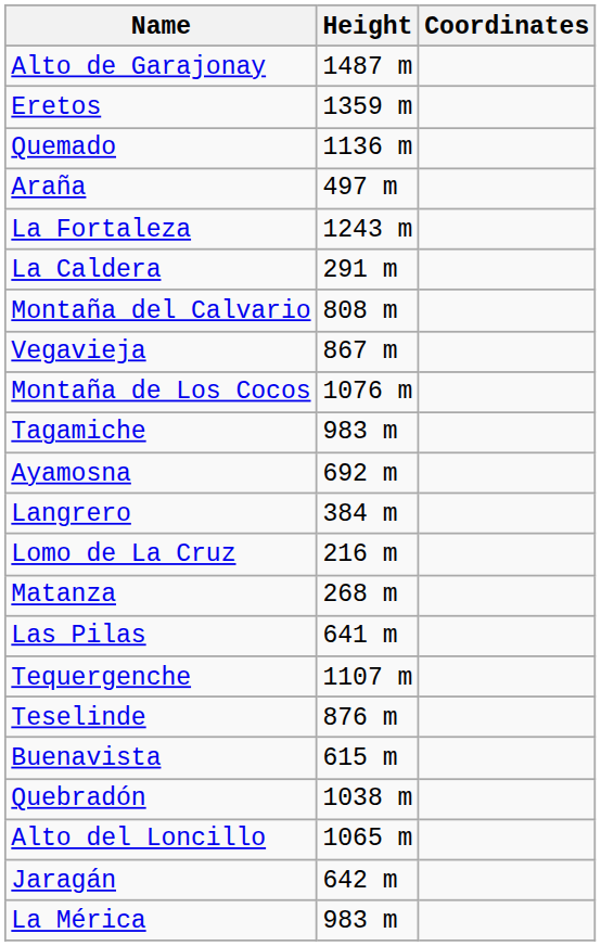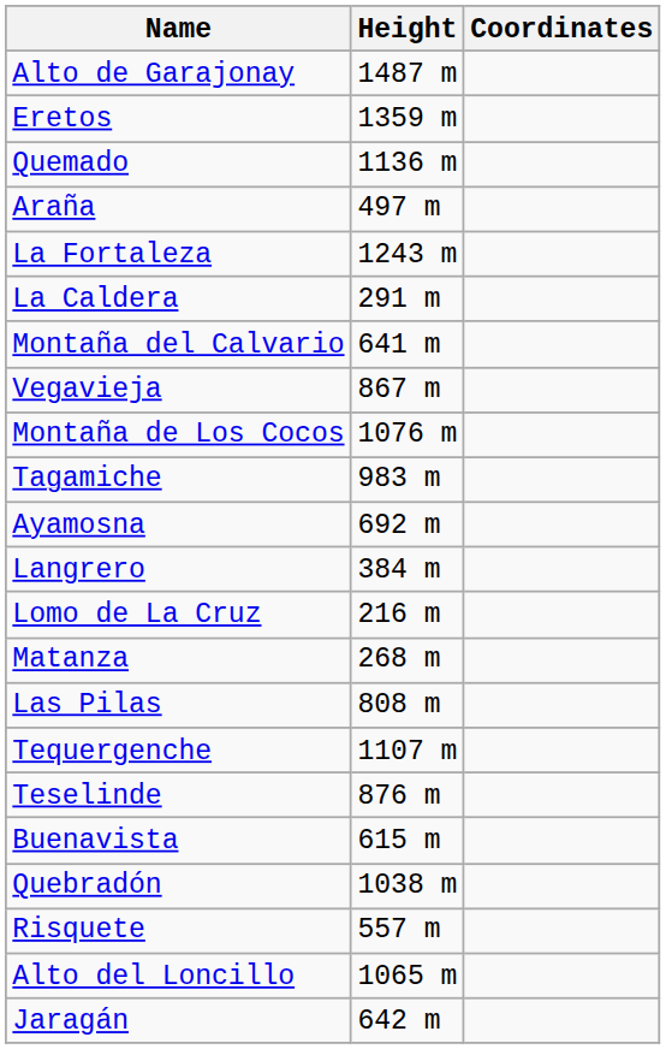Montaña del Calvario | Height: 808 m -> 641 m
Las Pilas | Height: 641 m -> 808 m
+ row: Risquete | 557 m
- row: La Mérica | 983 m
